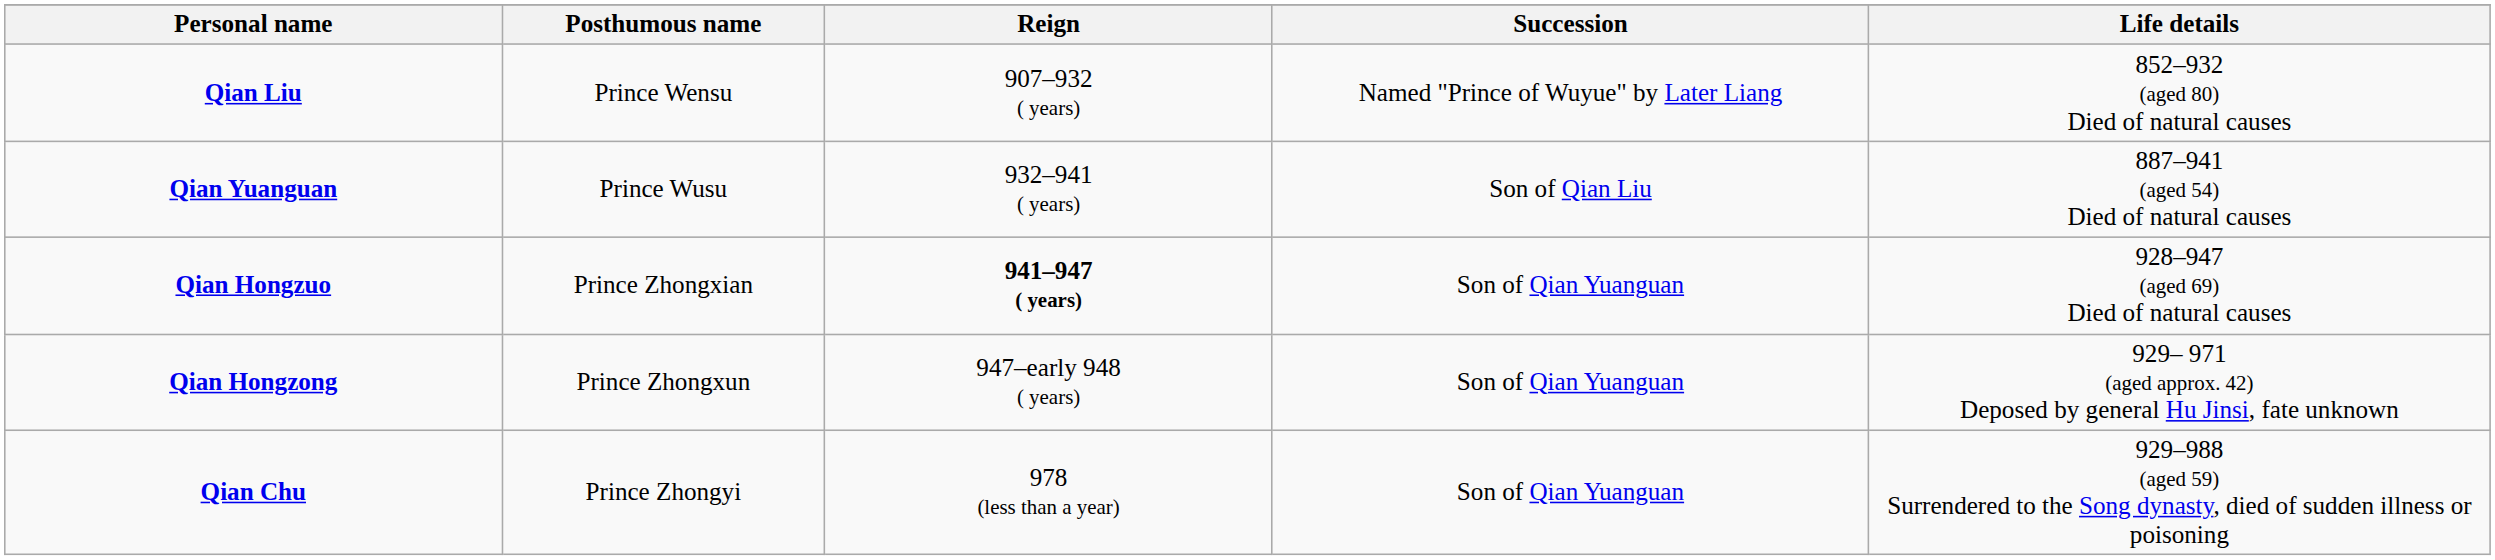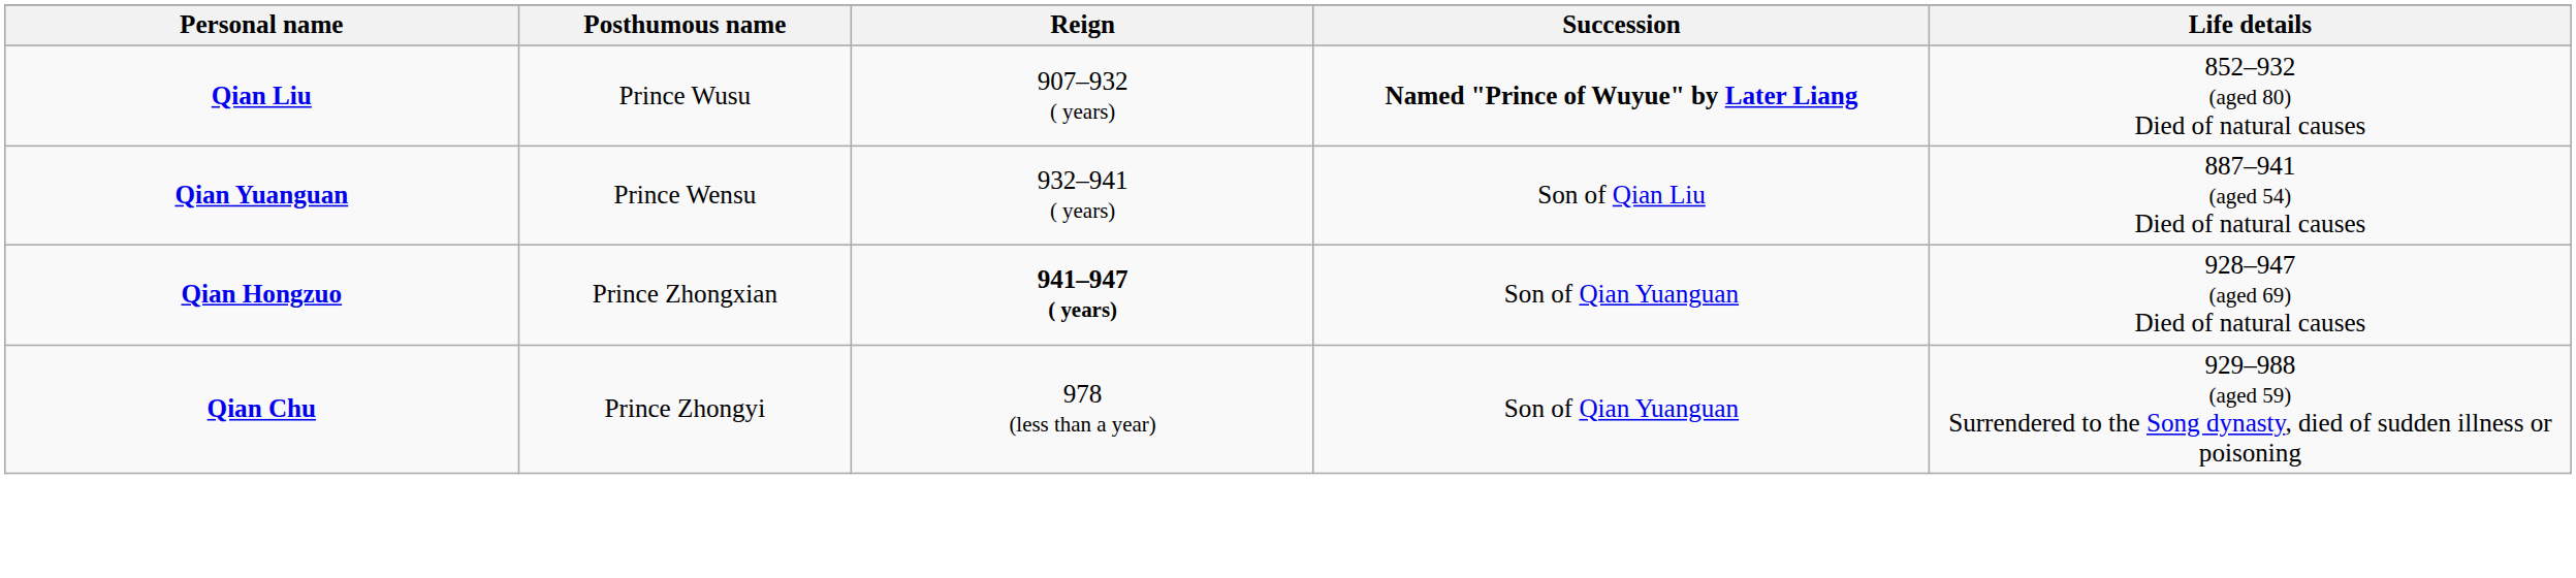Qian Liu | Posthumous name: Prince Wensu -> Prince Wusu
Qian Liu | Succession: normal -> bold
Qian Yuanguan | Posthumous name: Prince Wusu -> Prince Wensu
- row: Qian Hongzong | Prince Zhongxun | 947–early 948 ( years) | Son of Qian Yuanguan | 929– 971 (aged approx. 42) Deposed by general Hu Jinsi, fate unknown
